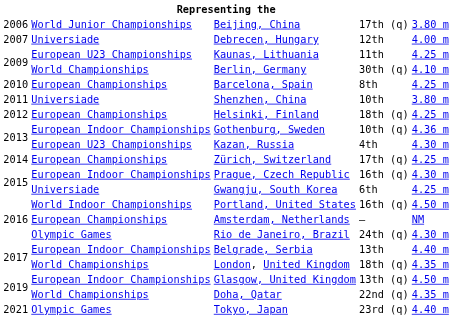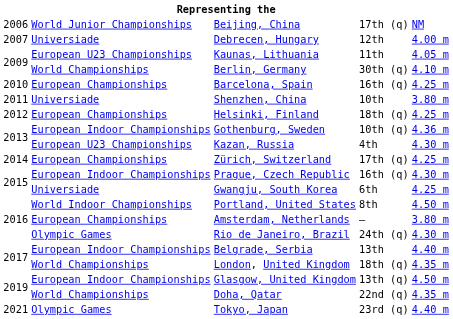Beijing, China | column 5: 3.80 m -> NM
Kaunas, Lithuania | column 5: 4.25 m -> 4.05 m
Barcelona, Spain | column 4: 8th -> 16th (q)
Portland, United States | column 4: 16th (q) -> 8th
Amsterdam, Netherlands | column 5: NM -> 3.80 m
